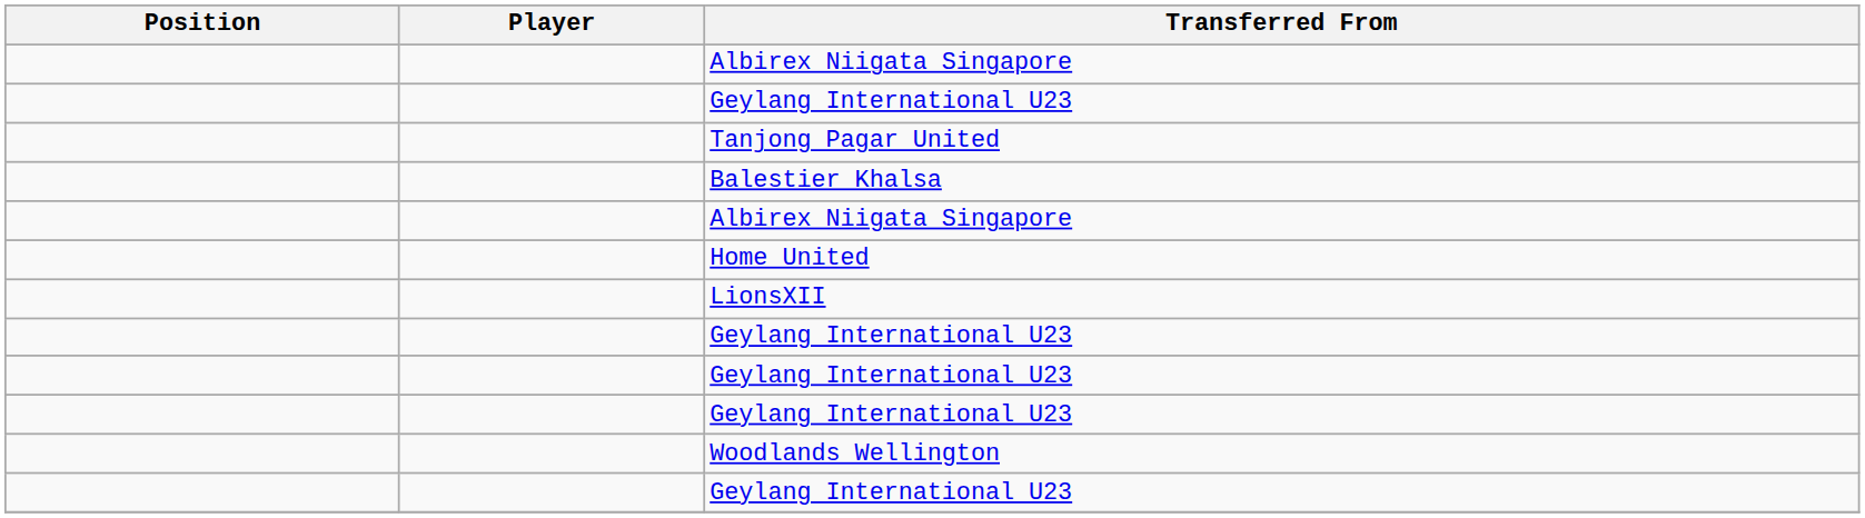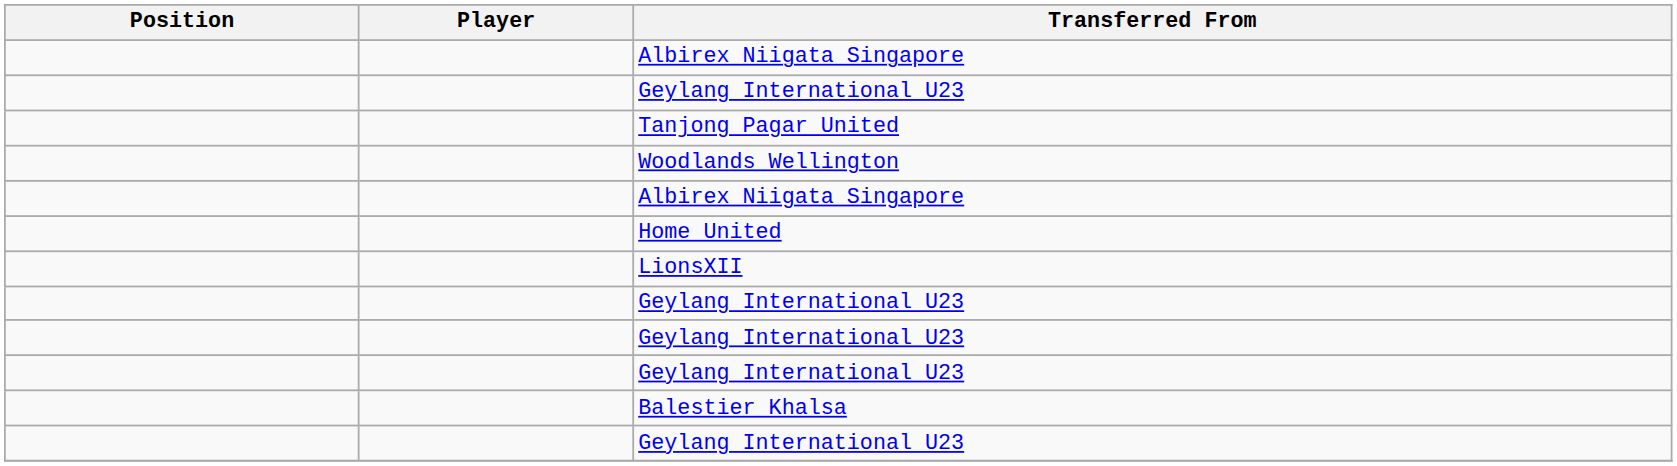rows swapped: Woodlands Wellington <-> Balestier Khalsa
